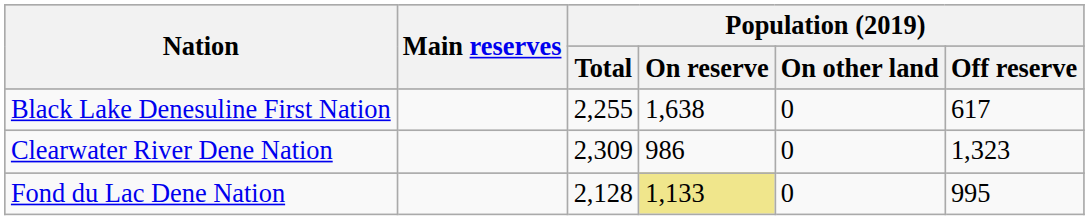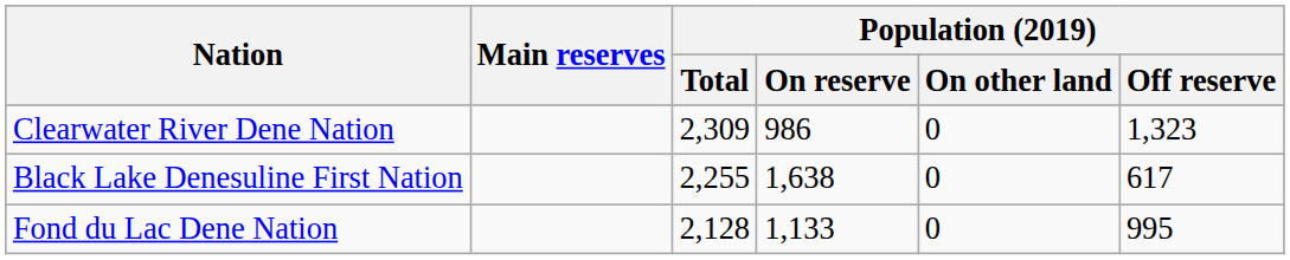rows swapped: Black Lake Denesuline First Nation <-> Clearwater River Dene Nation
Fond du Lac Dene Nation | Population (2019) / On reserve: khaki background -> no background
